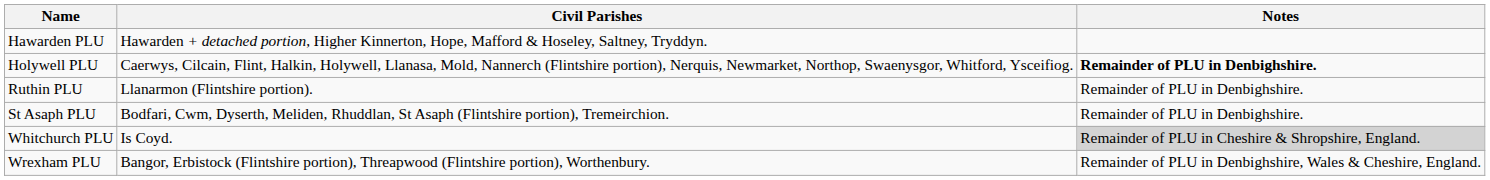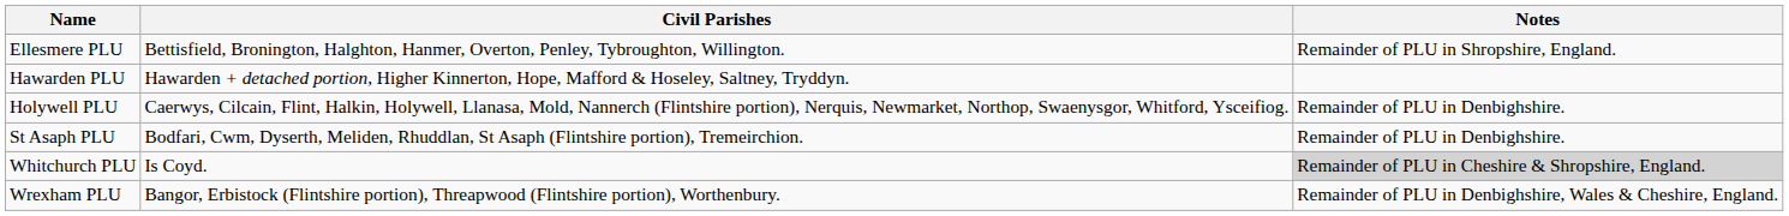+ row: Ellesmere PLU | Bettisfield, Bronington, Halghton, Hanmer, Overton, Penley, Tybroughton, Willington. | Remainder of PLU in Shropshire, England.
Holywell PLU | Notes: bold -> normal
- row: Ruthin PLU | Llanarmon (Flintshire portion). | Remainder of PLU in Denbighshire.
